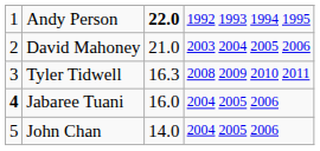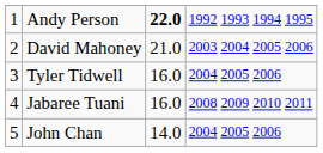Tyler Tidwell | column 3: 16.3 -> 16.0
Tyler Tidwell | column 4: 2008 2009 2010 2011 -> 2004 2005 2006
Jabaree Tuani | column 1: bold -> normal
Jabaree Tuani | column 4: 2004 2005 2006 -> 2008 2009 2010 2011
